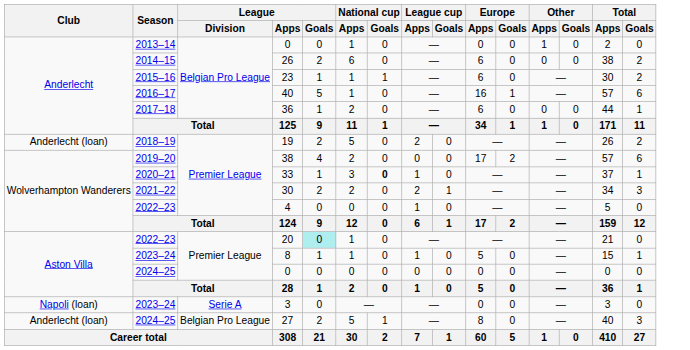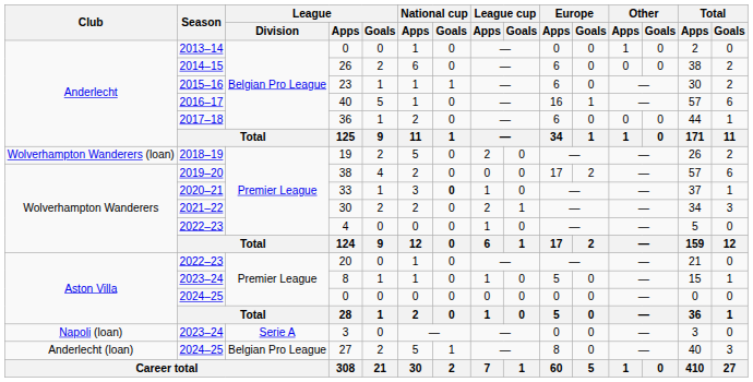19 | Club: Anderlecht (loan) -> Wolverhampton Wanderers (loan)
20 | League / Goals: paleturquoise background -> no background
